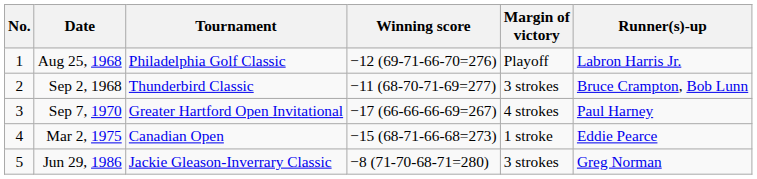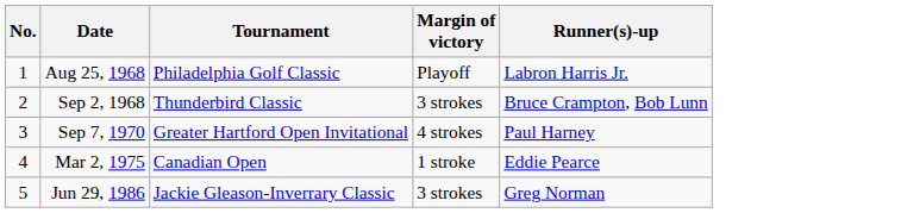- column: Winning score | −12 (69-71-66-70=276) | −11 (68-70-71-69=277) | −17 (66-66-66-69=267) | −15 (68-71-66-68=273) | −8 (71-70-68-71=280)
